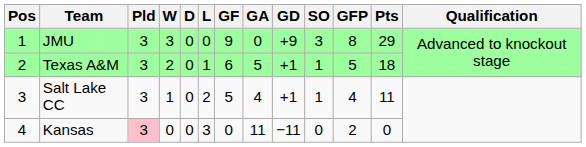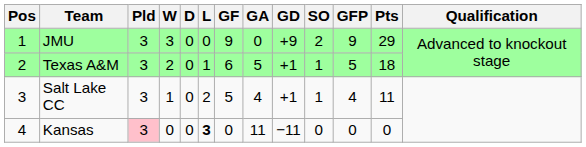JMU | SO: 3 -> 2
JMU | GFP: 8 -> 9
Kansas | L: normal -> bold
Kansas | GFP: 2 -> 0
